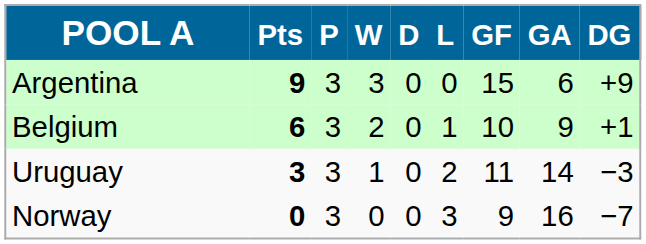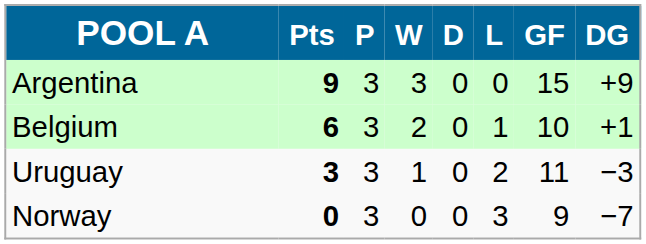- column: GA | 6 | 9 | 14 | 16
